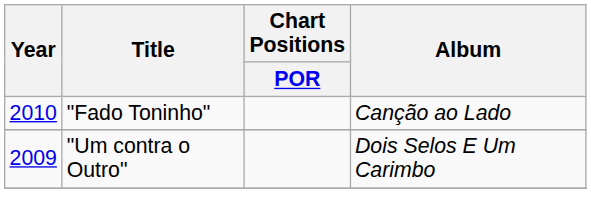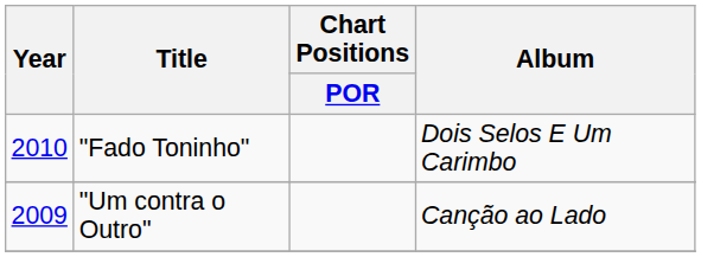"Fado Toninho" | Album: Canção ao Lado -> Dois Selos E Um Carimbo
"Um contra o Outro" | Album: Dois Selos E Um Carimbo -> Canção ao Lado
